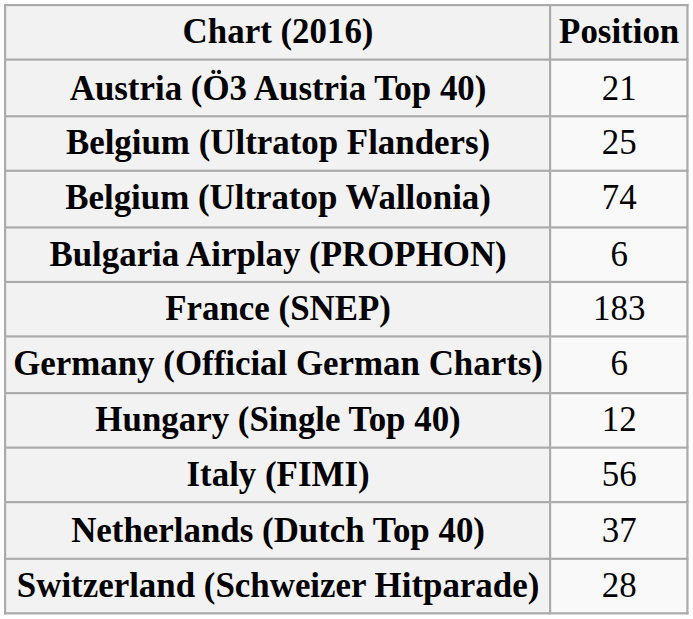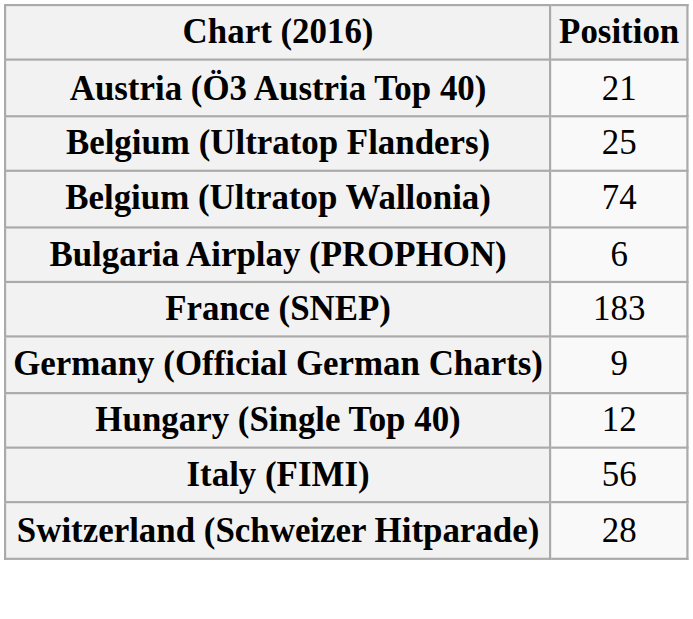Germany (Official German Charts) | Position: 6 -> 9
- row: Netherlands (Dutch Top 40) | 37
